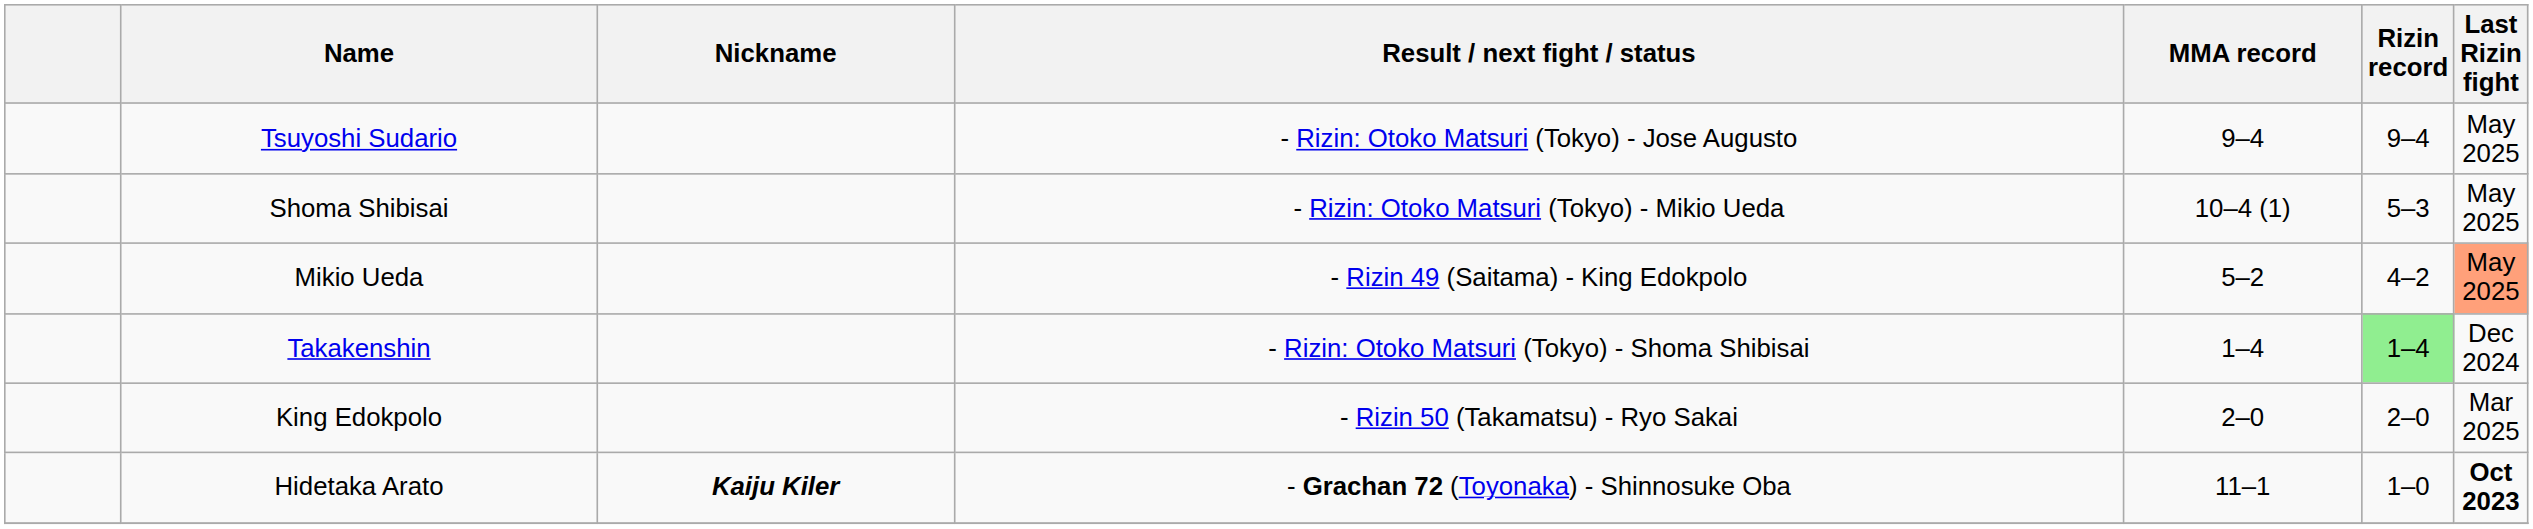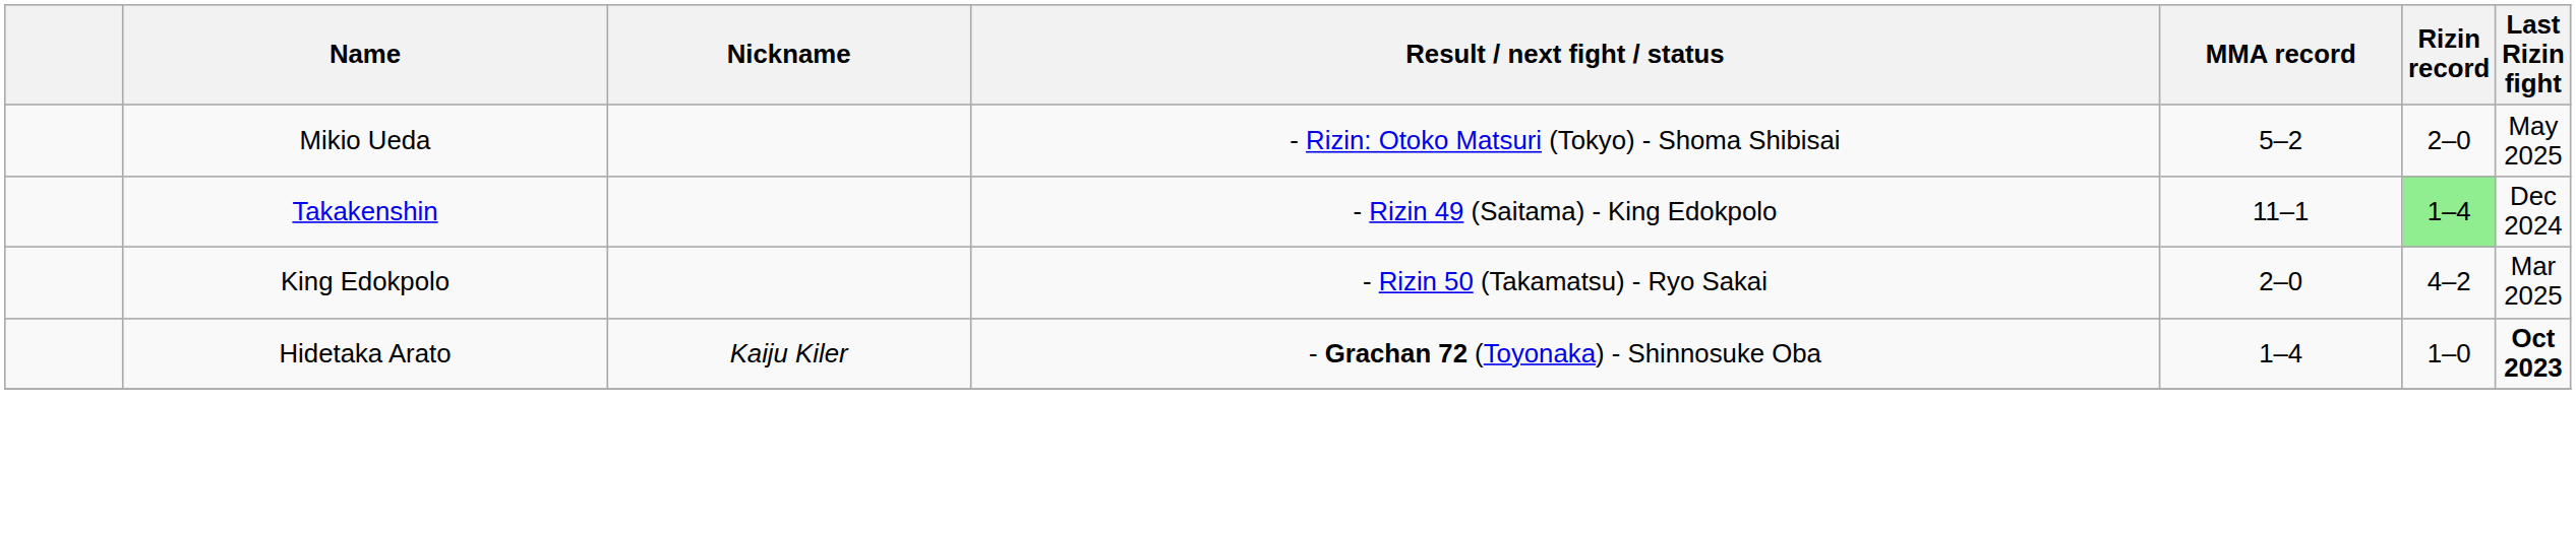- row: Tsuyoshi Sudario | - Rizin: Otoko Matsuri (Tokyo) - Jose Augusto | 9–4 | 9–4 | May 2025
- row: Shoma Shibisai | - Rizin: Otoko Matsuri (Tokyo) - Mikio Ueda | 10–4 (1) | 5–3 | May 2025
Mikio Ueda | Result / next fight / status: - Rizin 49 (Saitama) - King Edokpolo -> - Rizin: Otoko Matsuri (Tokyo) - Shoma Shibisai
Mikio Ueda | Rizin record: 4–2 -> 2–0
Mikio Ueda | Last Rizin fight: lightsalmon background -> no background
Takakenshin | Result / next fight / status: - Rizin: Otoko Matsuri (Tokyo) - Shoma Shibisai -> - Rizin 49 (Saitama) - King Edokpolo
Takakenshin | MMA record: 1–4 -> 11–1
King Edokpolo | Rizin record: 2–0 -> 4–2
Hidetaka Arato | Nickname: bold -> normal
Hidetaka Arato | MMA record: 11–1 -> 1–4
